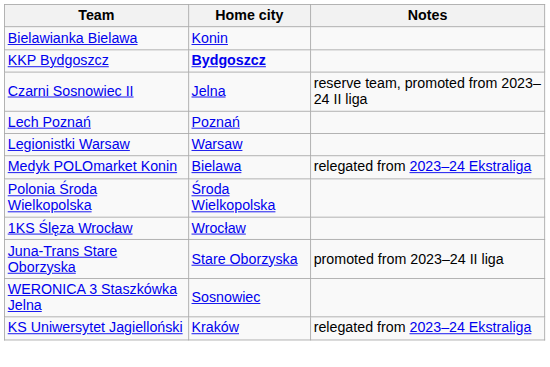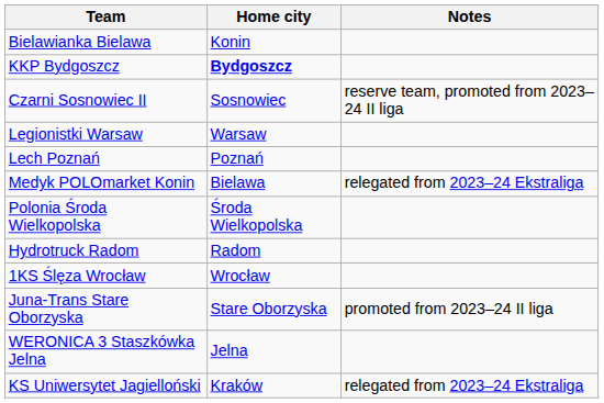Czarni Sosnowiec II | Home city: Jelna -> Sosnowiec
rows swapped: Lech Poznań <-> Legionistki Warsaw
+ row: Hydrotruck Radom | Radom
WERONICA 3 Staszkówka Jelna | Home city: Sosnowiec -> Jelna
